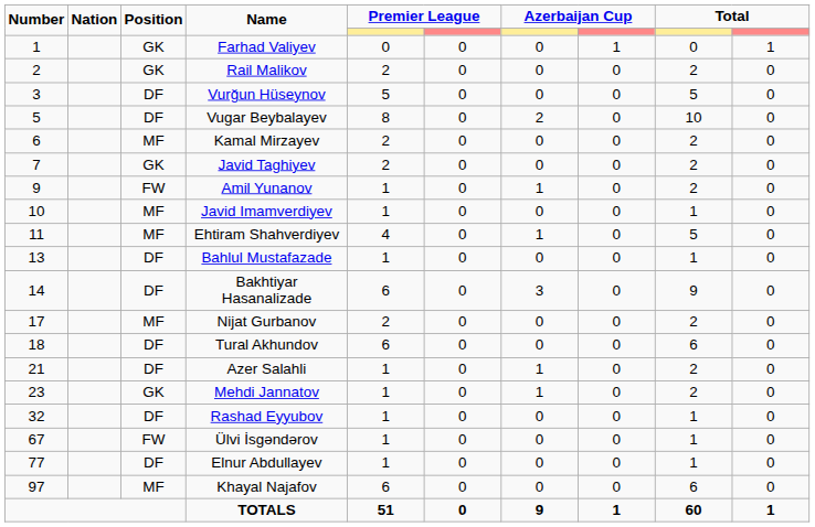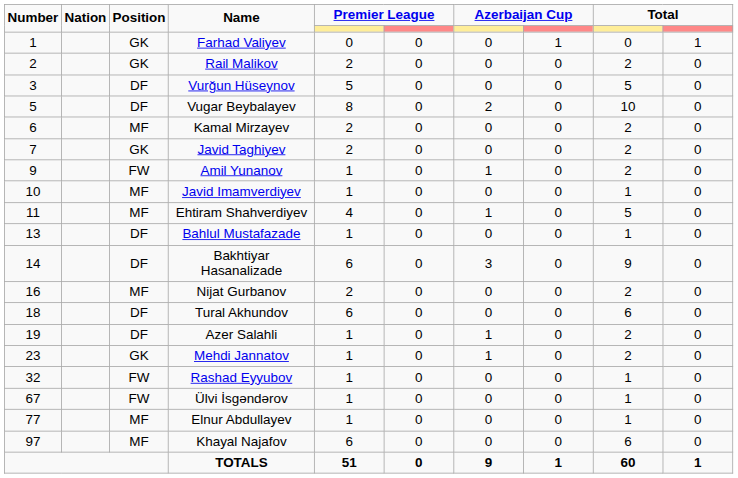Nijat Gurbanov | Number: 17 -> 16
Azer Salahli | Number: 21 -> 19
Rashad Eyyubov | Position: DF -> FW
Elnur Abdullayev | Position: DF -> MF
